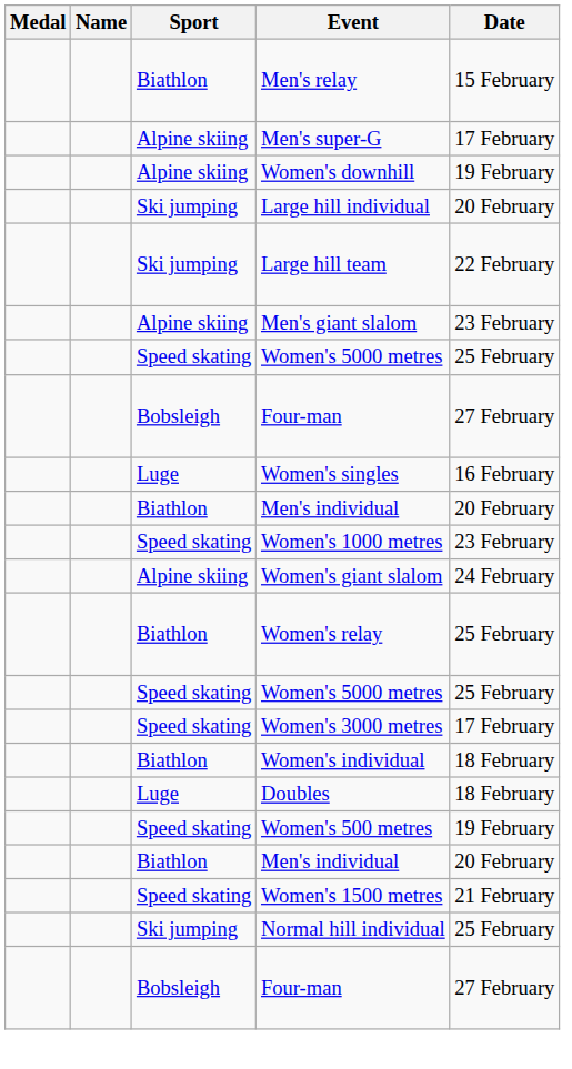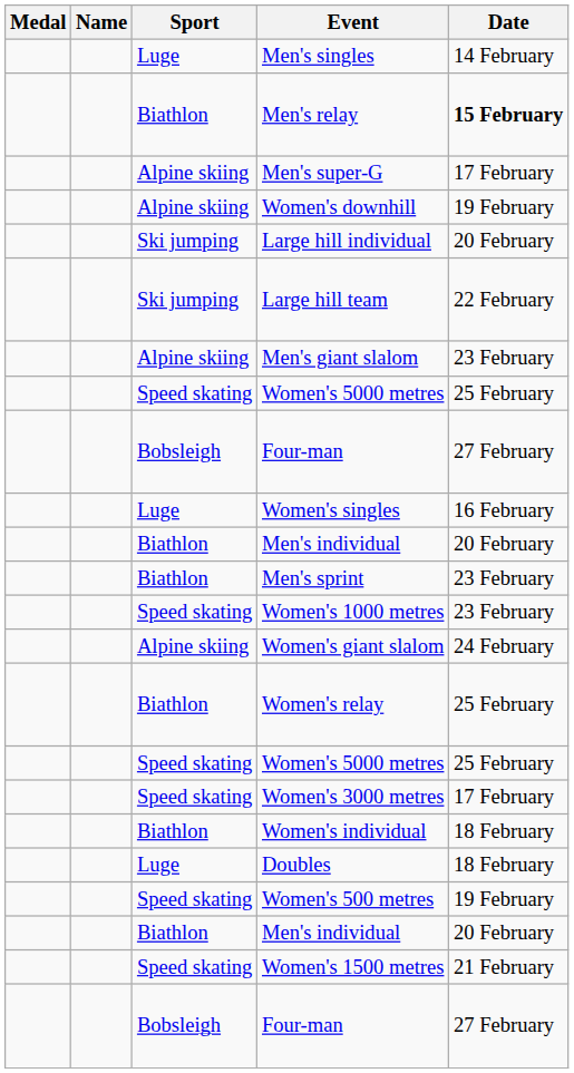+ row: Luge | Men's singles | 14 February
Men's relay | Date: normal -> bold
+ row: Biathlon | Men's sprint | 23 February
- row: Ski jumping | Normal hill individual | 25 February
